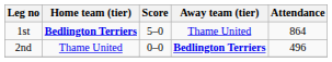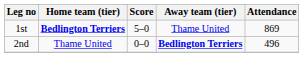1st | Attendance: 864 -> 869
